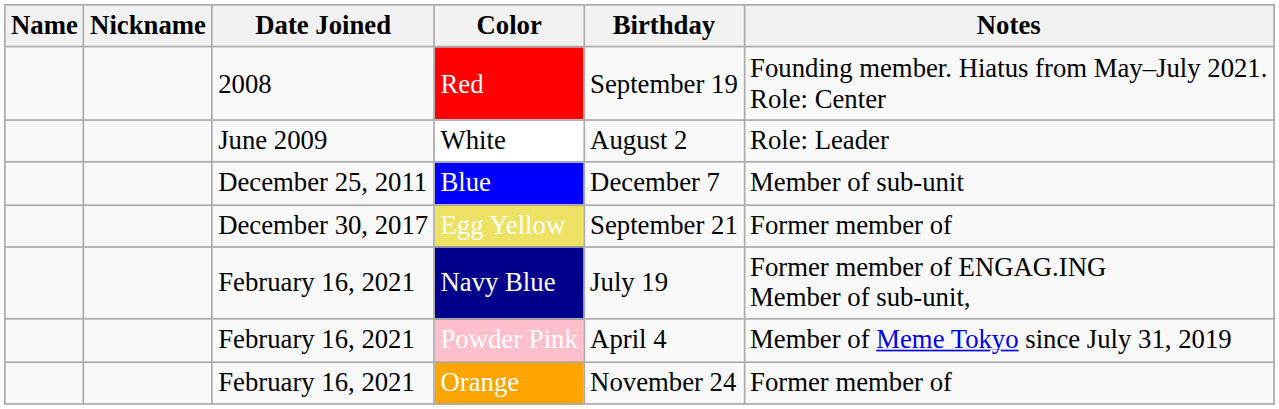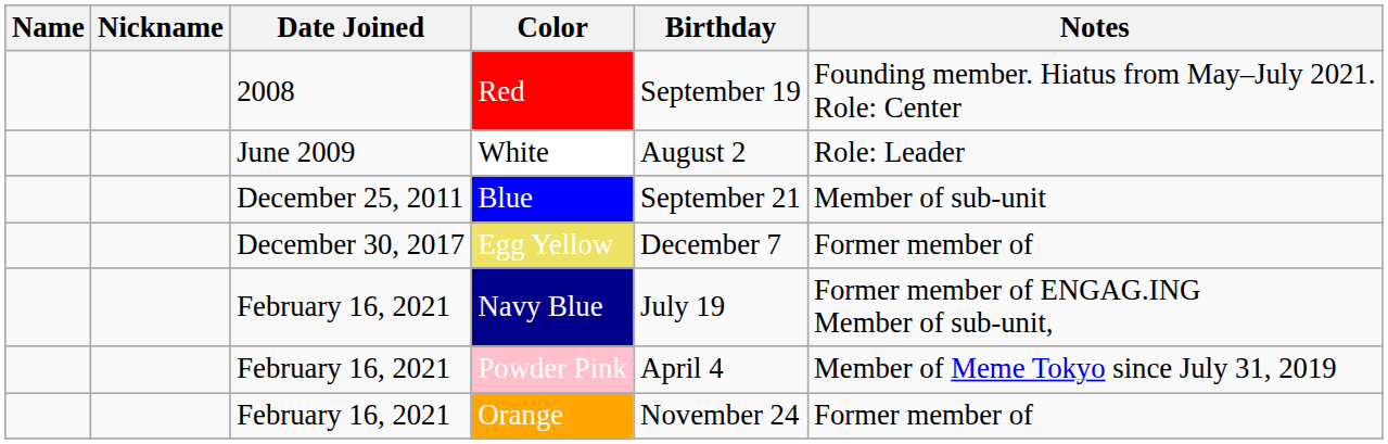Blue | Birthday: December 7 -> September 21
Egg Yellow | Birthday: September 21 -> December 7
